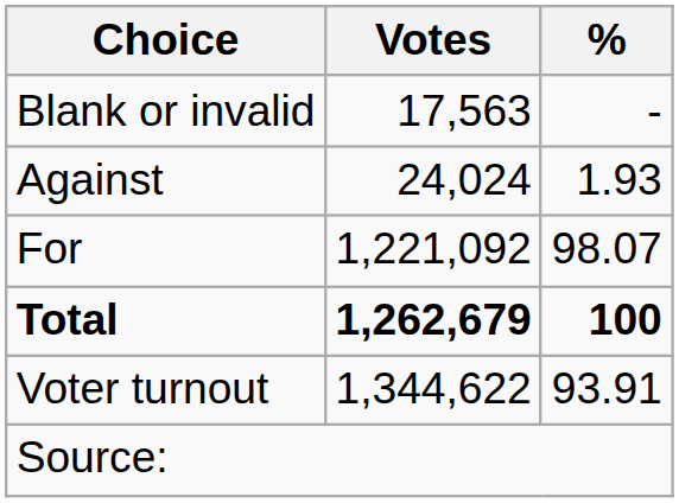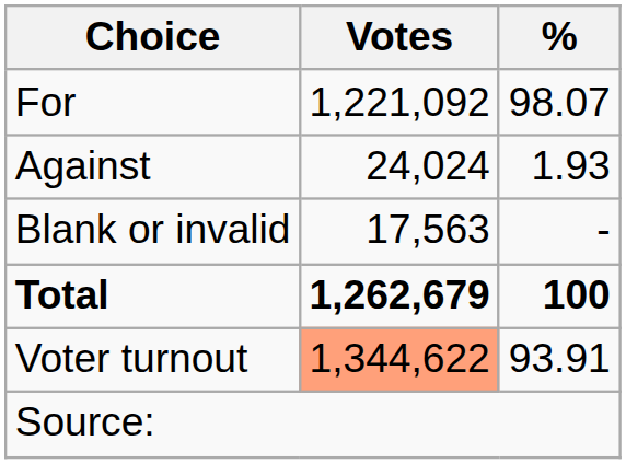rows swapped: For <-> Blank or invalid
Voter turnout | Votes: no background -> lightsalmon background
